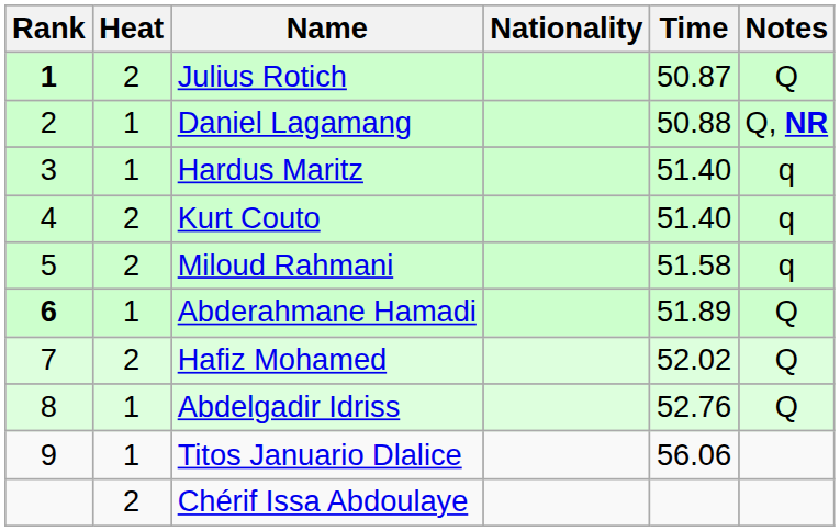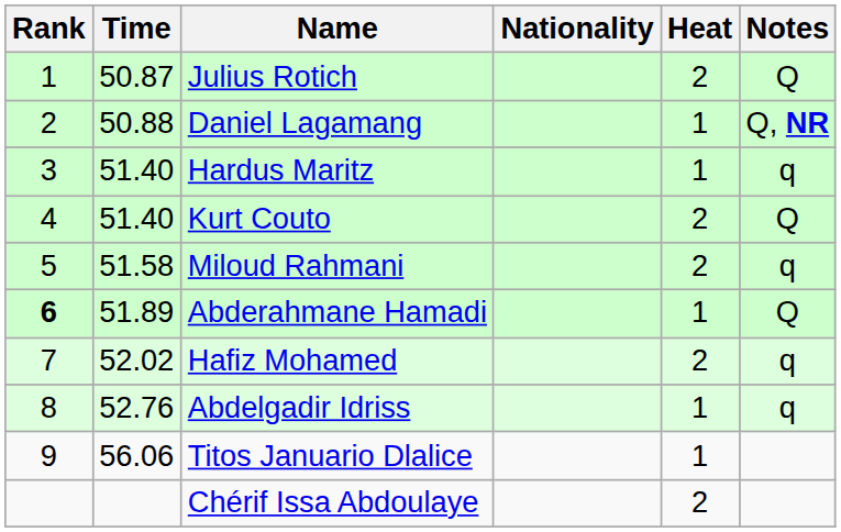columns swapped: Heat <-> Time
Julius Rotich | Rank: bold -> normal
Kurt Couto | Notes: q -> Q
Hafiz Mohamed | Notes: Q -> q
Abdelgadir Idriss | Notes: Q -> q
